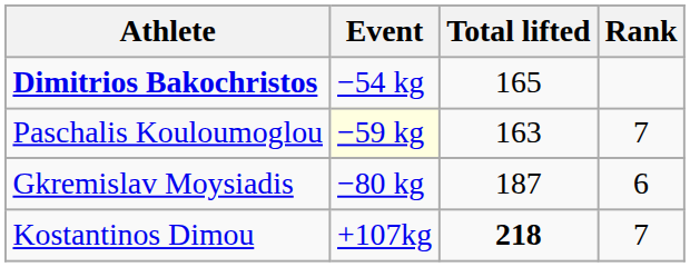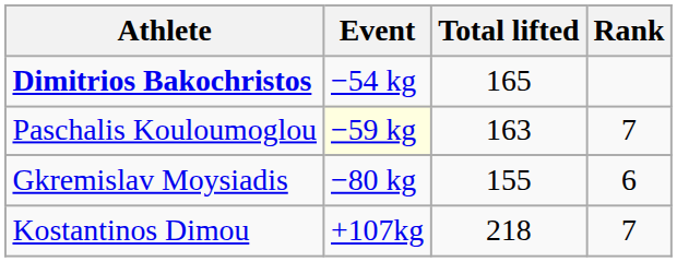Gkremislav Moysiadis | Total lifted: 187 -> 155
Kostantinos Dimou | Total lifted: bold -> normal
